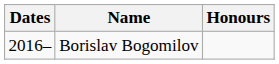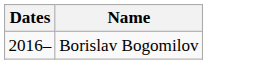- column: Honours
